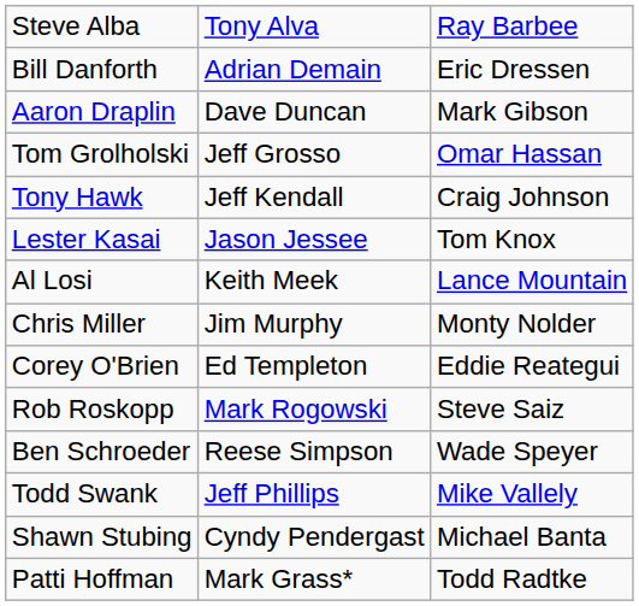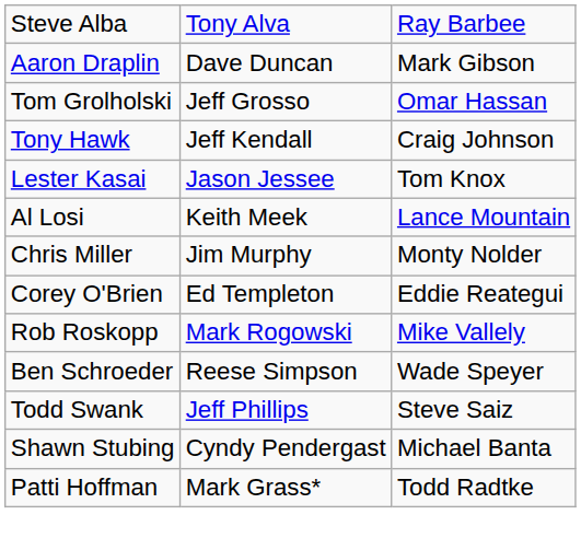- row: Bill Danforth | Adrian Demain | Eric Dressen
Rob Roskopp | column 3: Steve Saiz -> Mike Vallely
Todd Swank | column 3: Mike Vallely -> Steve Saiz
